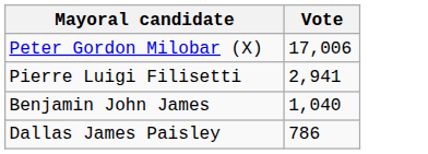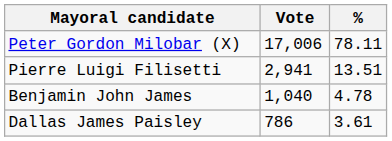+ column: % | 78.11 | 13.51 | 4.78 | 3.61
